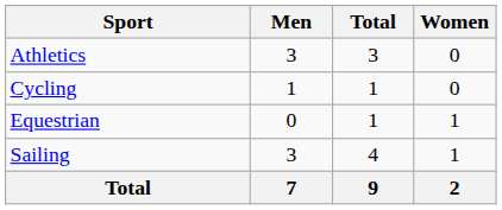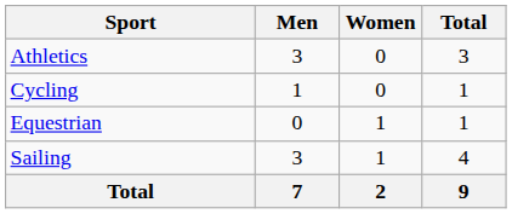columns swapped: Women <-> Total
